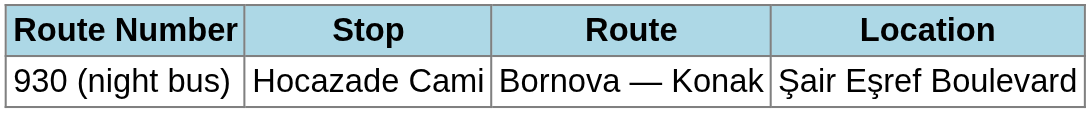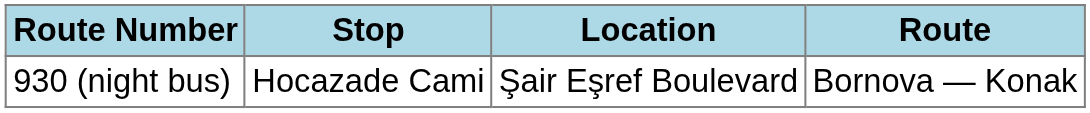columns swapped: Route <-> Location
